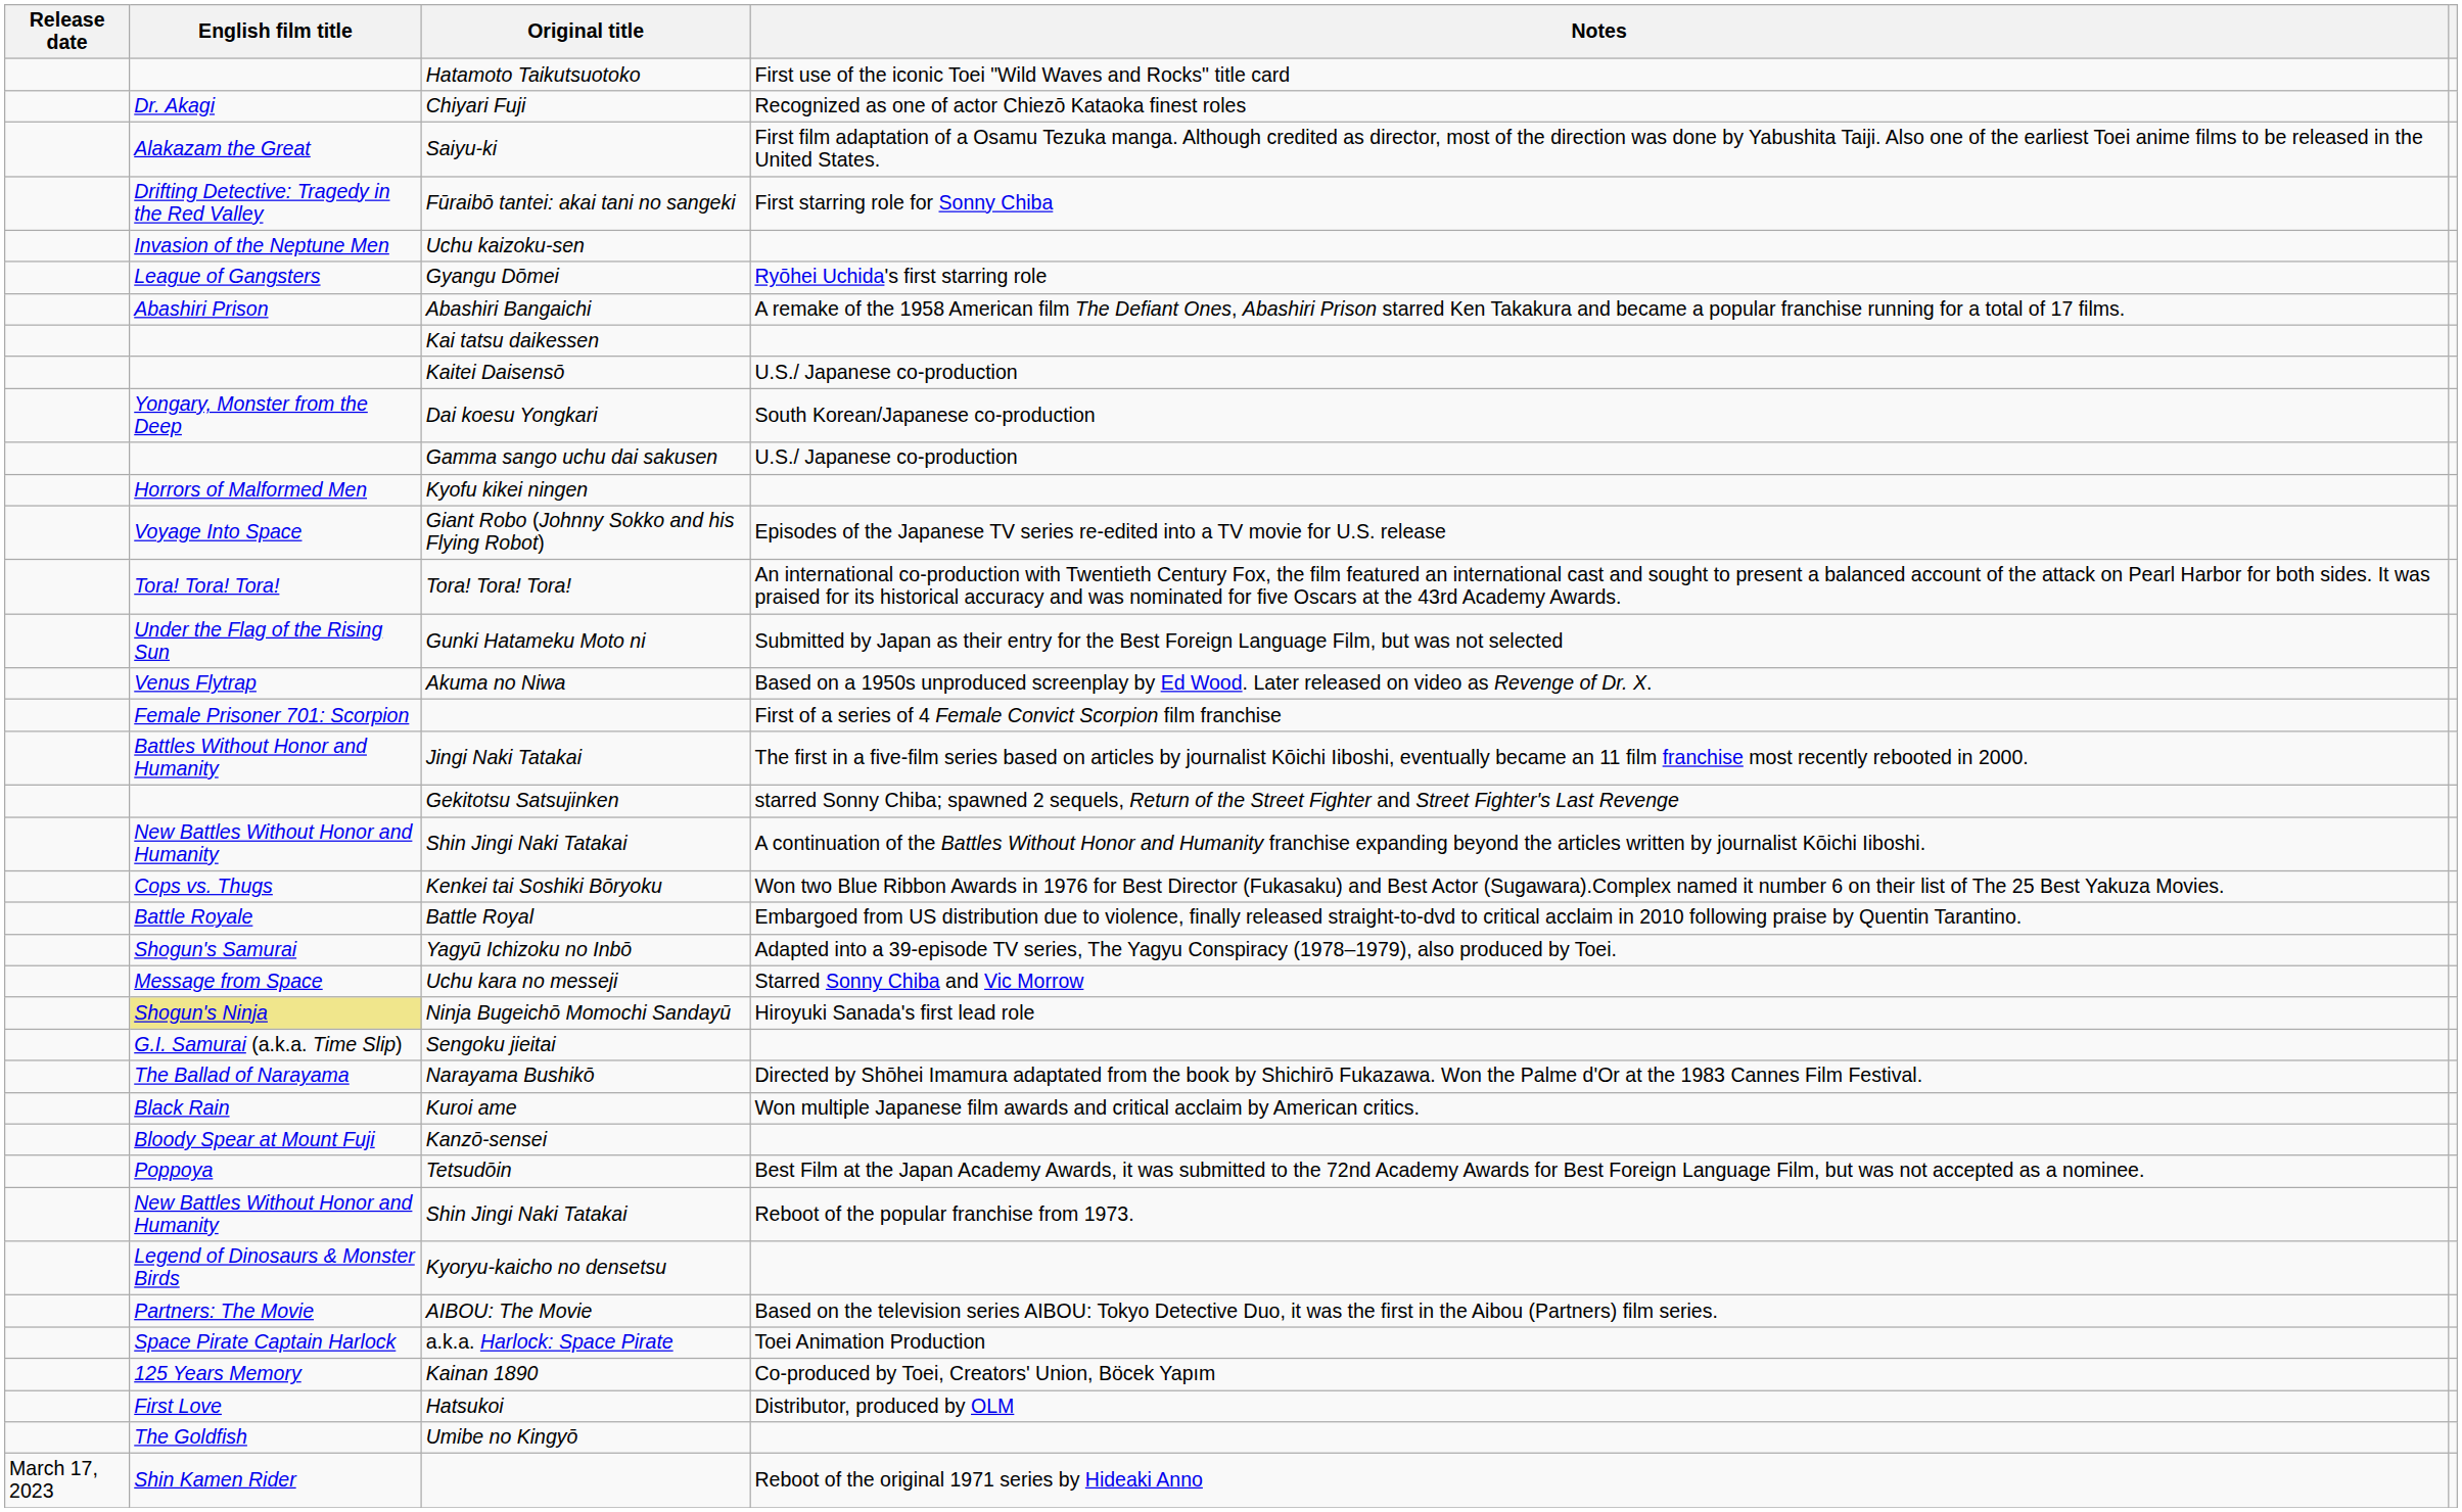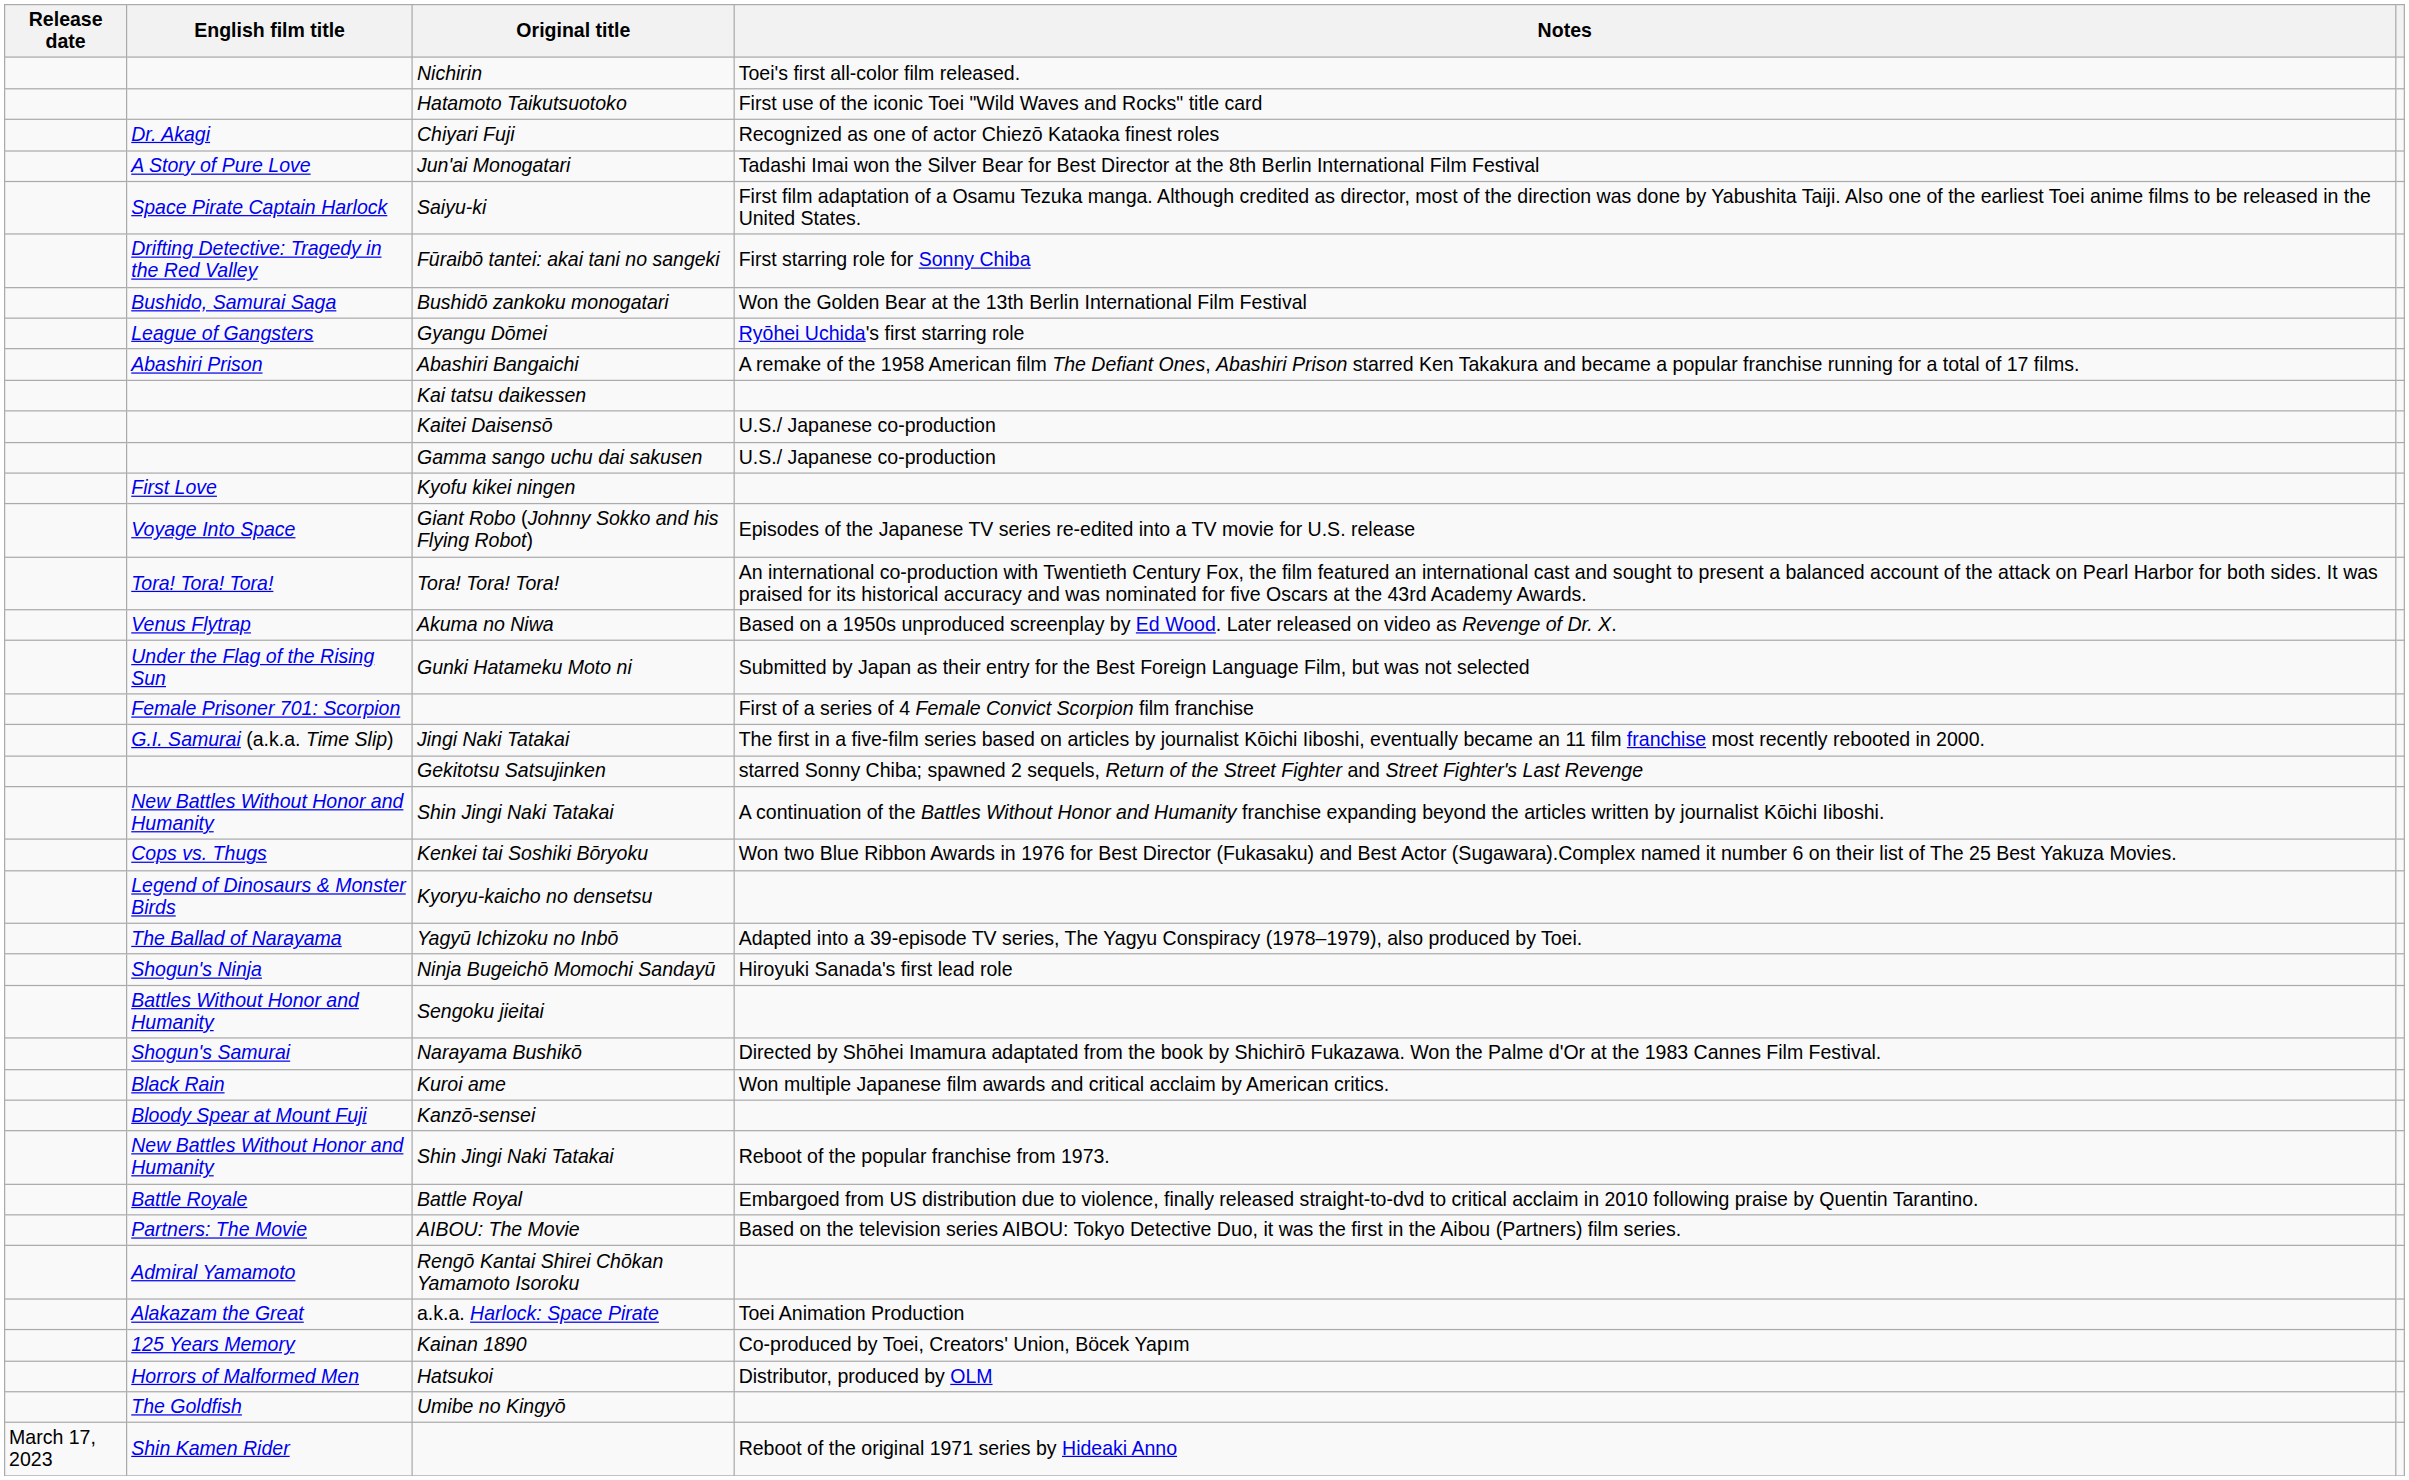+ row: Nichirin | Toei's first all-color film released.
+ row: A Story of Pure Love | Jun'ai Monogatari | Tadashi Imai won the Silver Bear for Best Director at the 8th Berlin International Film Festival
Saiyu-ki | English film title: Alakazam the Great -> Space Pirate Captain Harlock
- row: Invasion of the Neptune Men | Uchu kaizoku-sen
+ row: Bushido, Samurai Saga | Bushidō zankoku monogatari | Won the Golden Bear at the 13th Berlin International Film Festival
- row: Yongary, Monster from the Deep | Dai koesu Yongkari | South Korean/Japanese co-production
Kyofu kikei ningen | English film title: Horrors of Malformed Men -> First Love
rows swapped: Akuma no Niwa <-> Gunki Hatameku Moto ni
Jingi Naki Tatakai | English film title: Battles Without Honor and Humanity -> G.I. Samurai (a.k.a. Time Slip)
rows swapped: Kyoryu-kaicho no densetsu <-> Battle Royal
Yagyū Ichizoku no Inbō | English film title: Shogun's Samurai -> The Ballad of Narayama
- row: Message from Space | Uchu kara no messeji | Starred Sonny Chiba and Vic Morrow
Ninja Bugeichō Momochi Sandayū | English film title: khaki background -> no background
Sengoku jieitai | English film title: G.I. Samurai (a.k.a. Time Slip) -> Battles Without Honor and Humanity
Narayama Bushikō | English film title: The Ballad of Narayama -> Shogun's Samurai
- row: Poppoya | Tetsudōin | Best Film at the Japan Academy Awards, it was submitted to the 72nd Academy Awards for Best Foreign Language Film, but was not accepted as a nominee.
+ row: Admiral Yamamoto | Rengō Kantai Shirei Chōkan Yamamoto Isoroku
a.k.a. Harlock: Space Pirate | English film title: Space Pirate Captain Harlock -> Alakazam the Great
Hatsukoi | English film title: First Love -> Horrors of Malformed Men
